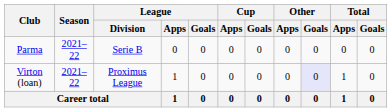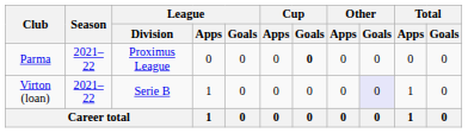Parma | League / Division: Serie B -> Proximus League
Parma | Cup / Goals: normal -> bold
Virton (loan) | League / Division: Proximus League -> Serie B
